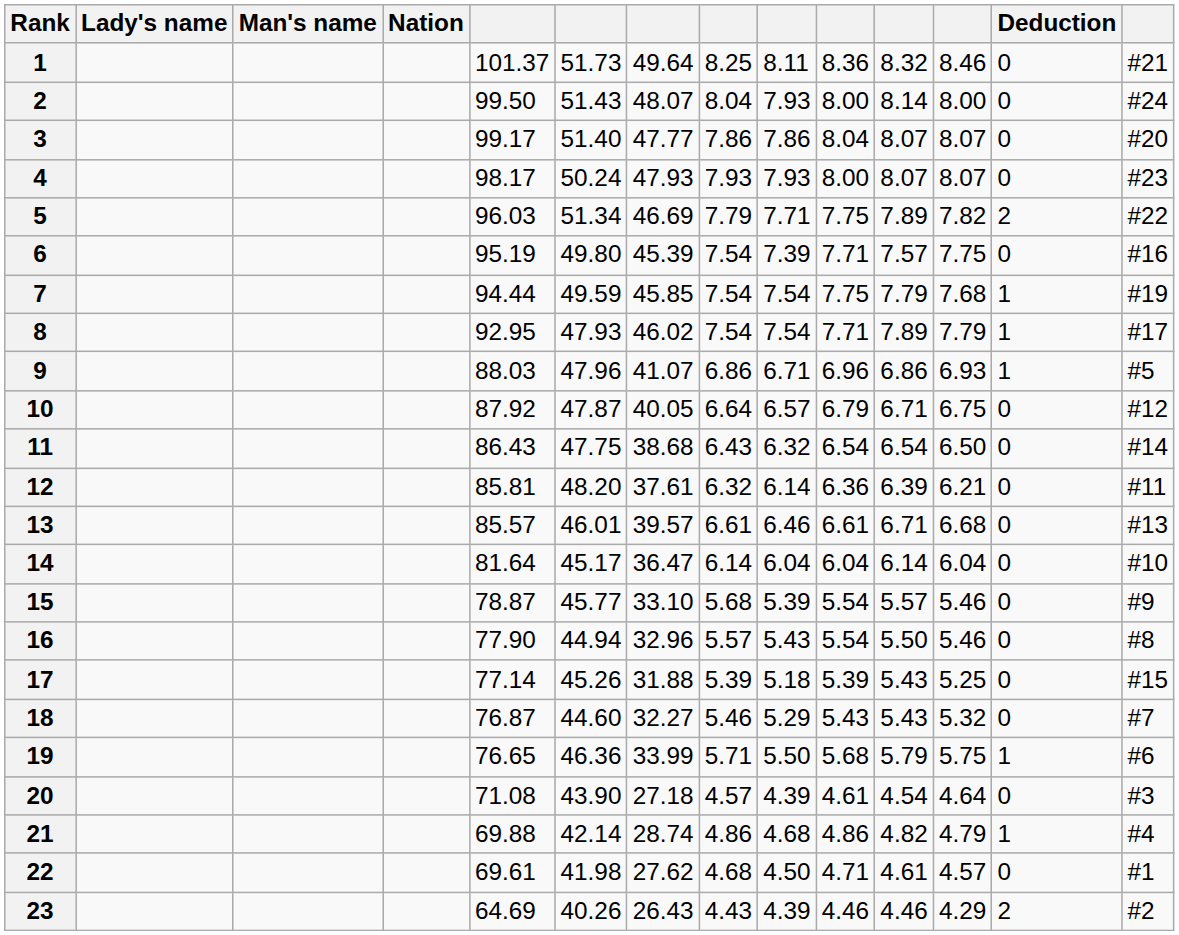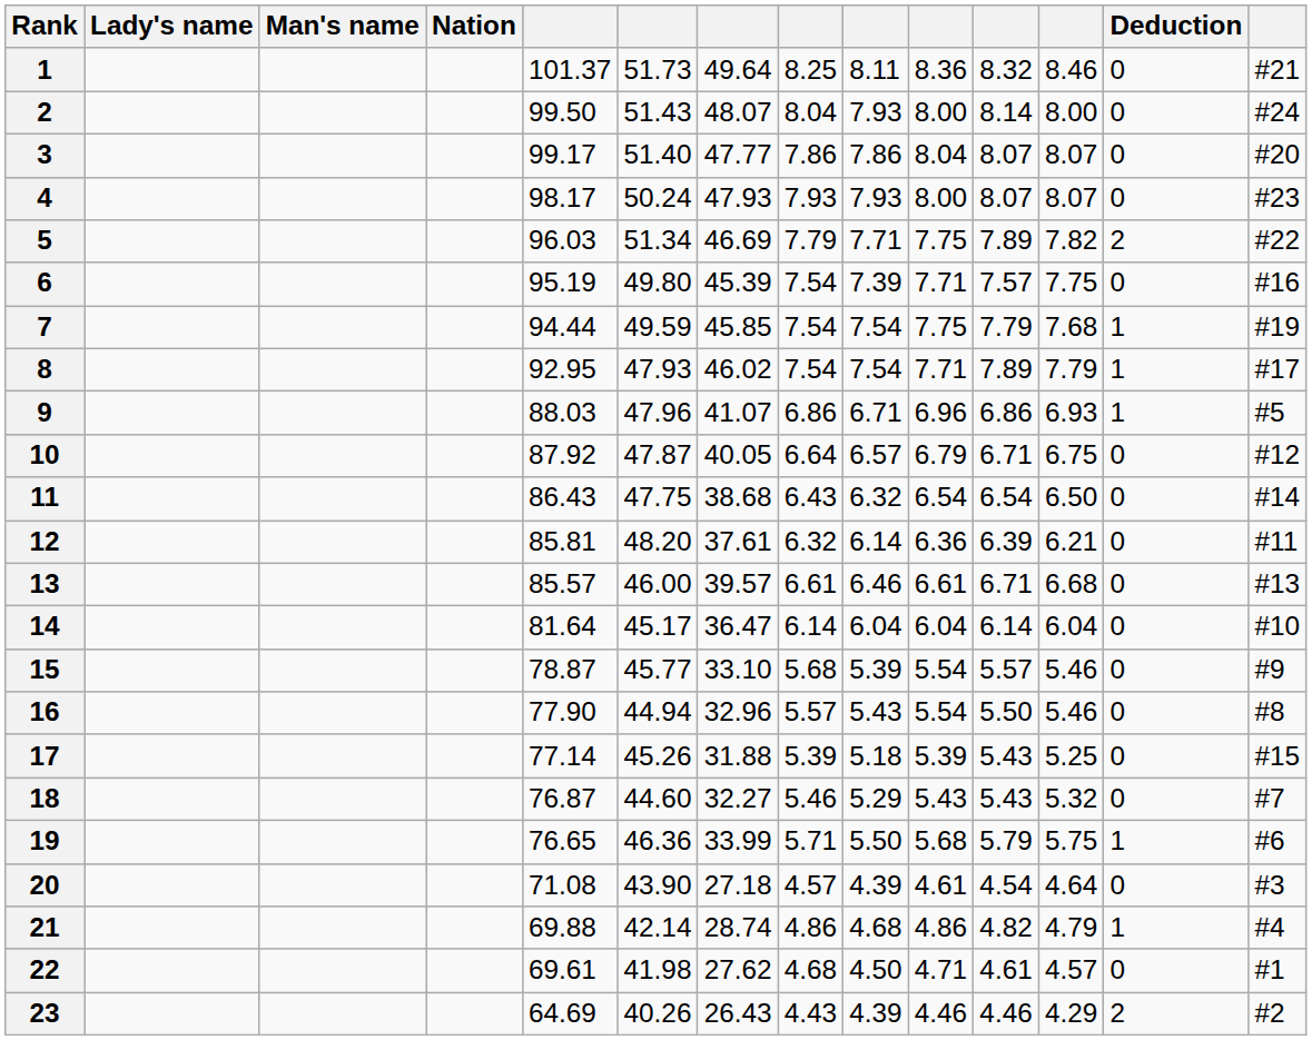13 | column 6: 46.01 -> 46.00
